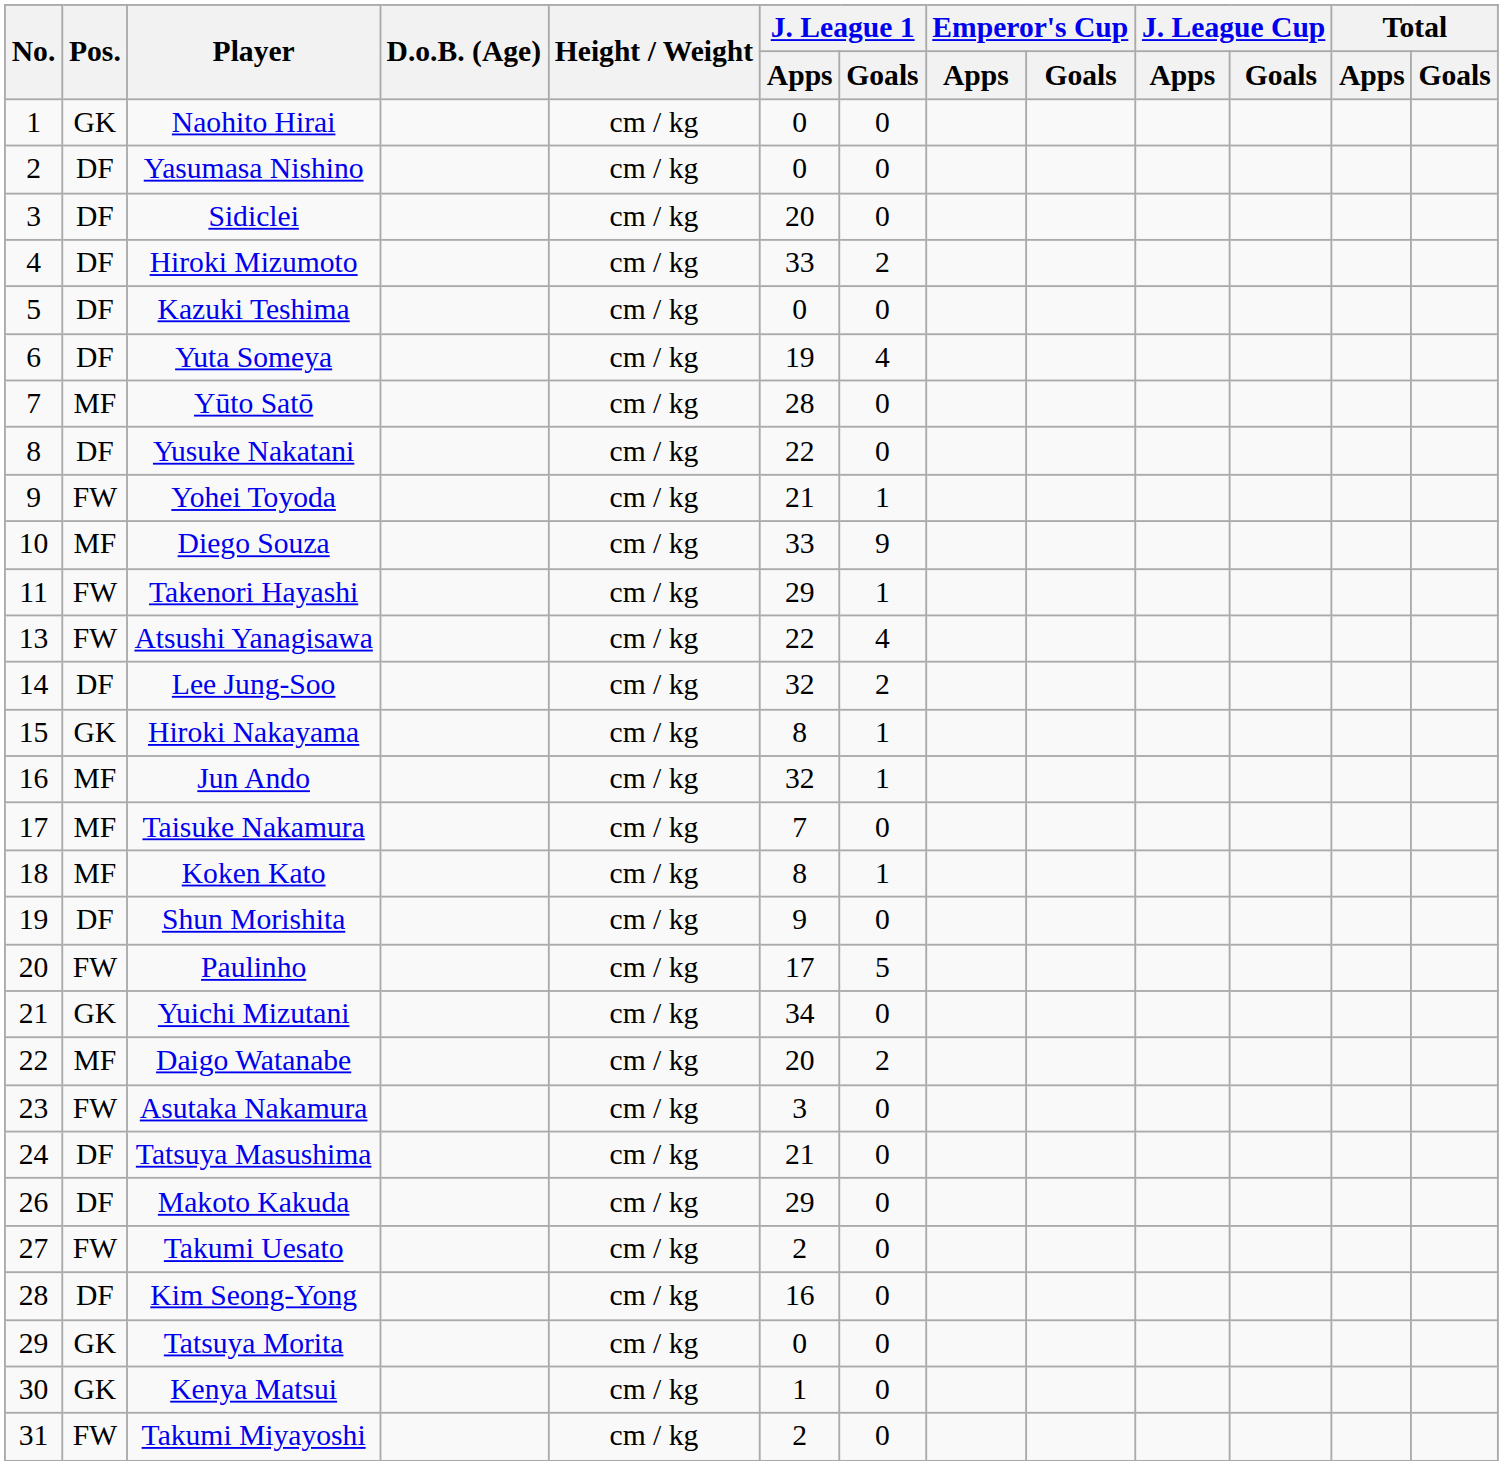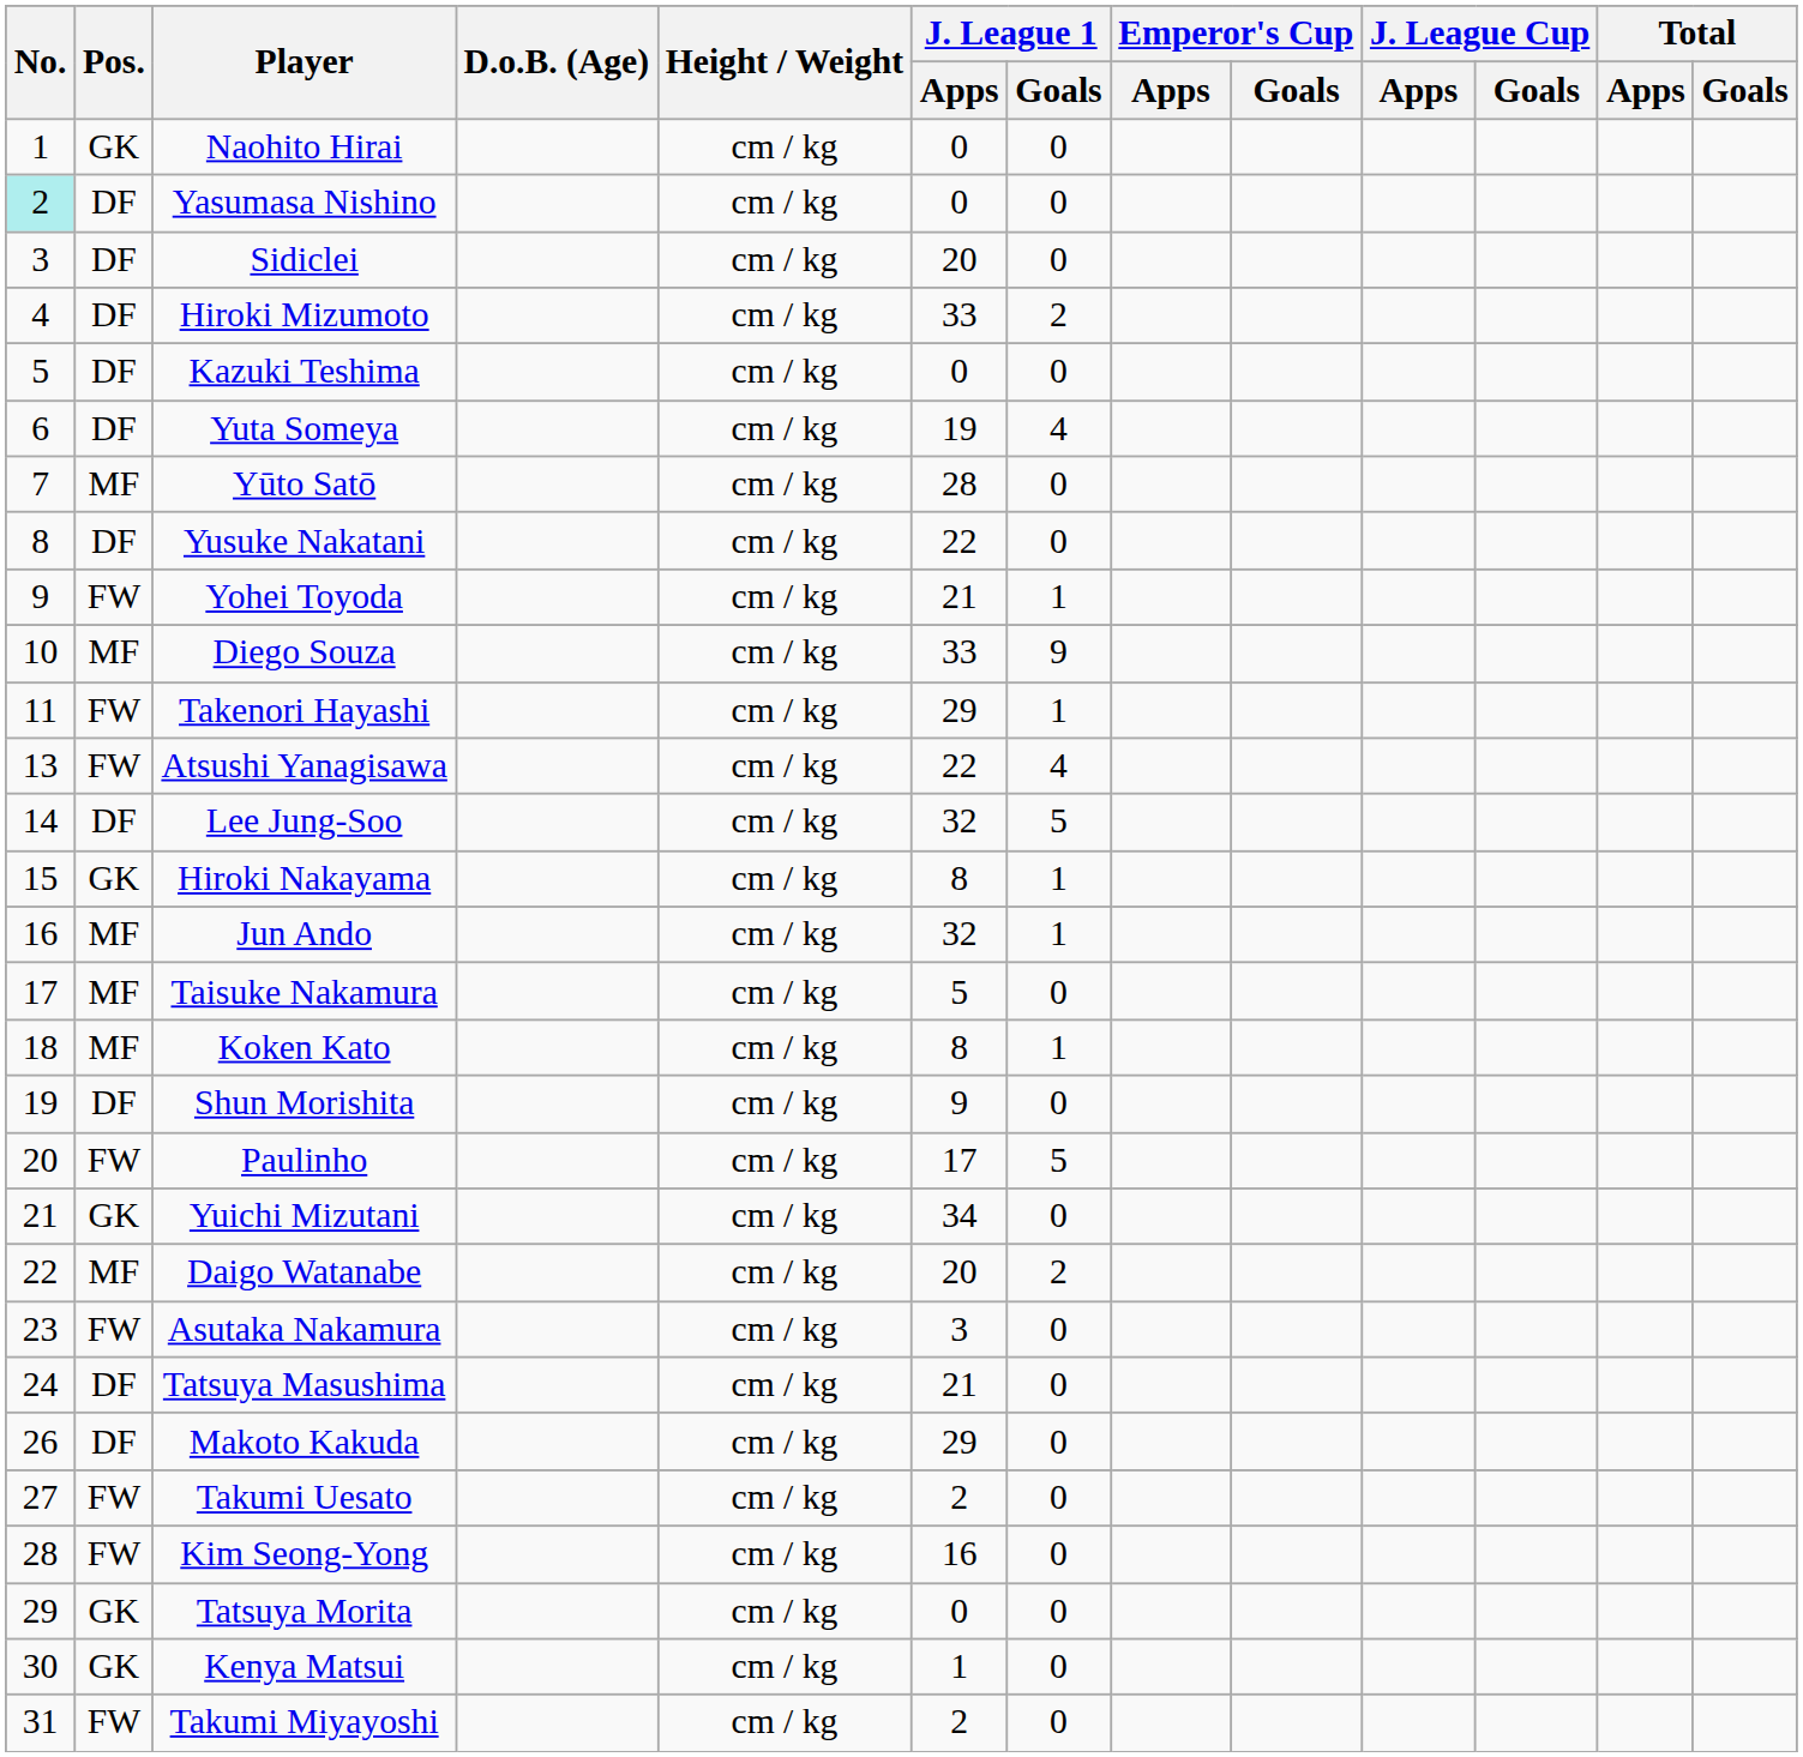Yasumasa Nishino | No.: no background -> paleturquoise background
Lee Jung-Soo | J. League 1 / Goals: 2 -> 5
Taisuke Nakamura | J. League 1 / Apps: 7 -> 5
Kim Seong-Yong | Pos.: DF -> FW
